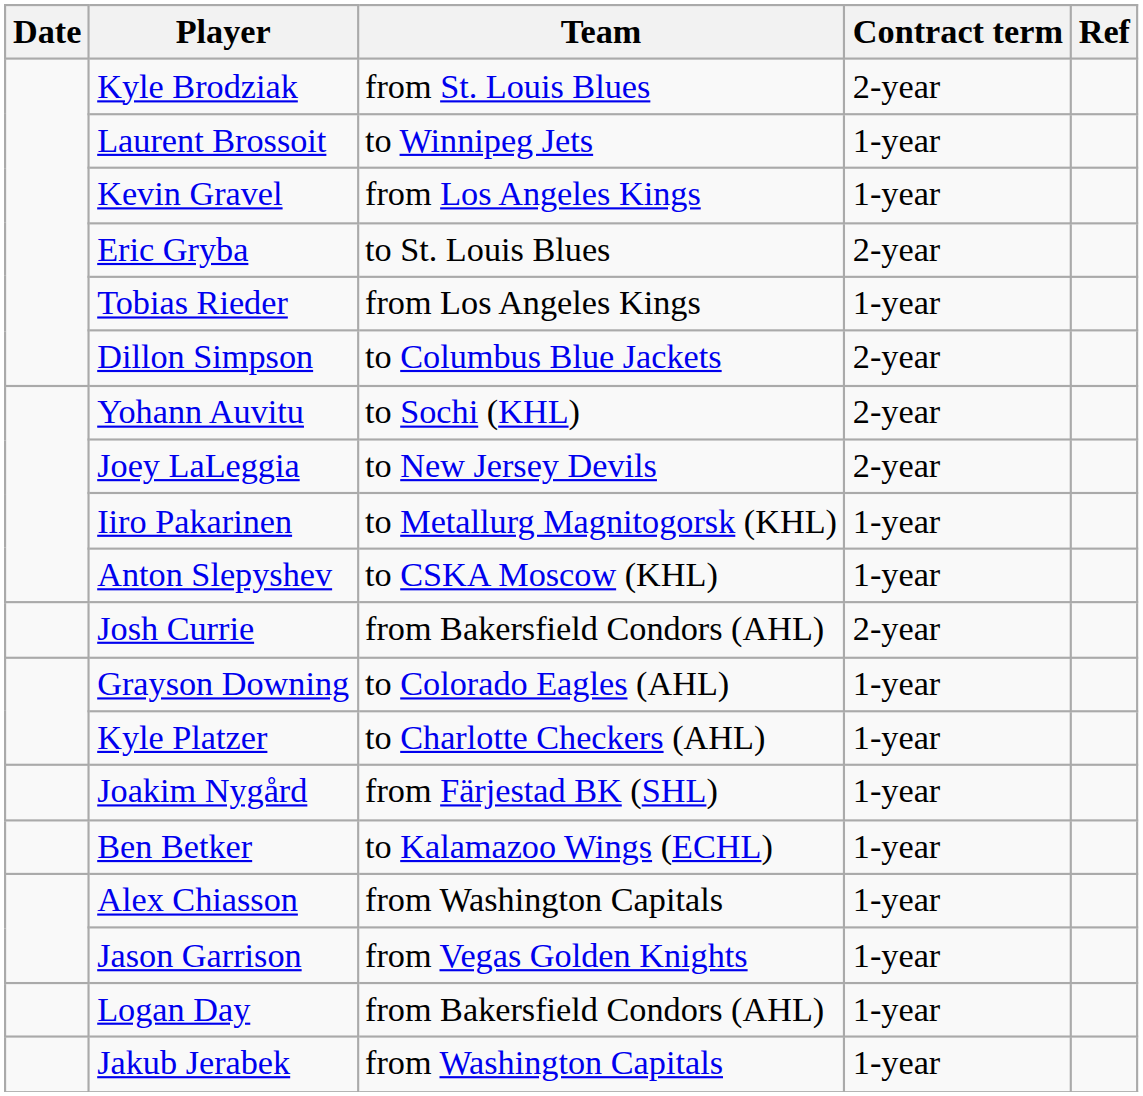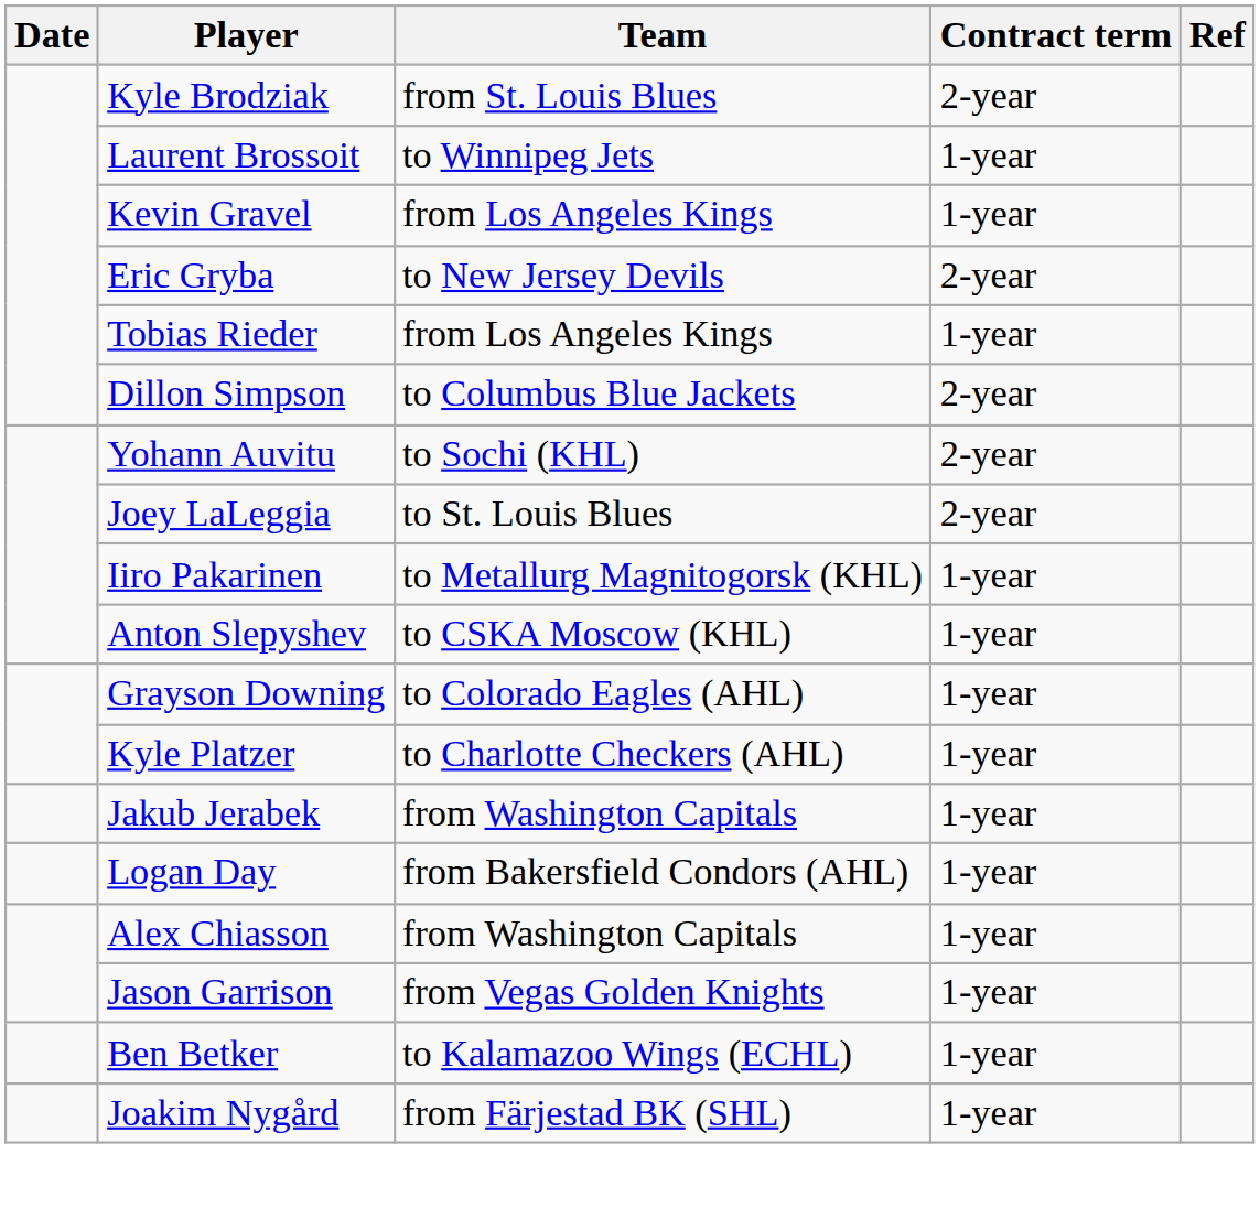Eric Gryba | Team: to St. Louis Blues -> to New Jersey Devils
Joey LaLeggia | Team: to New Jersey Devils -> to St. Louis Blues
- row: Josh Currie | from Bakersfield Condors (AHL) | 2-year
rows swapped: Jakub Jerabek <-> Joakim Nygård
rows swapped: Ben Betker <-> Logan Day
